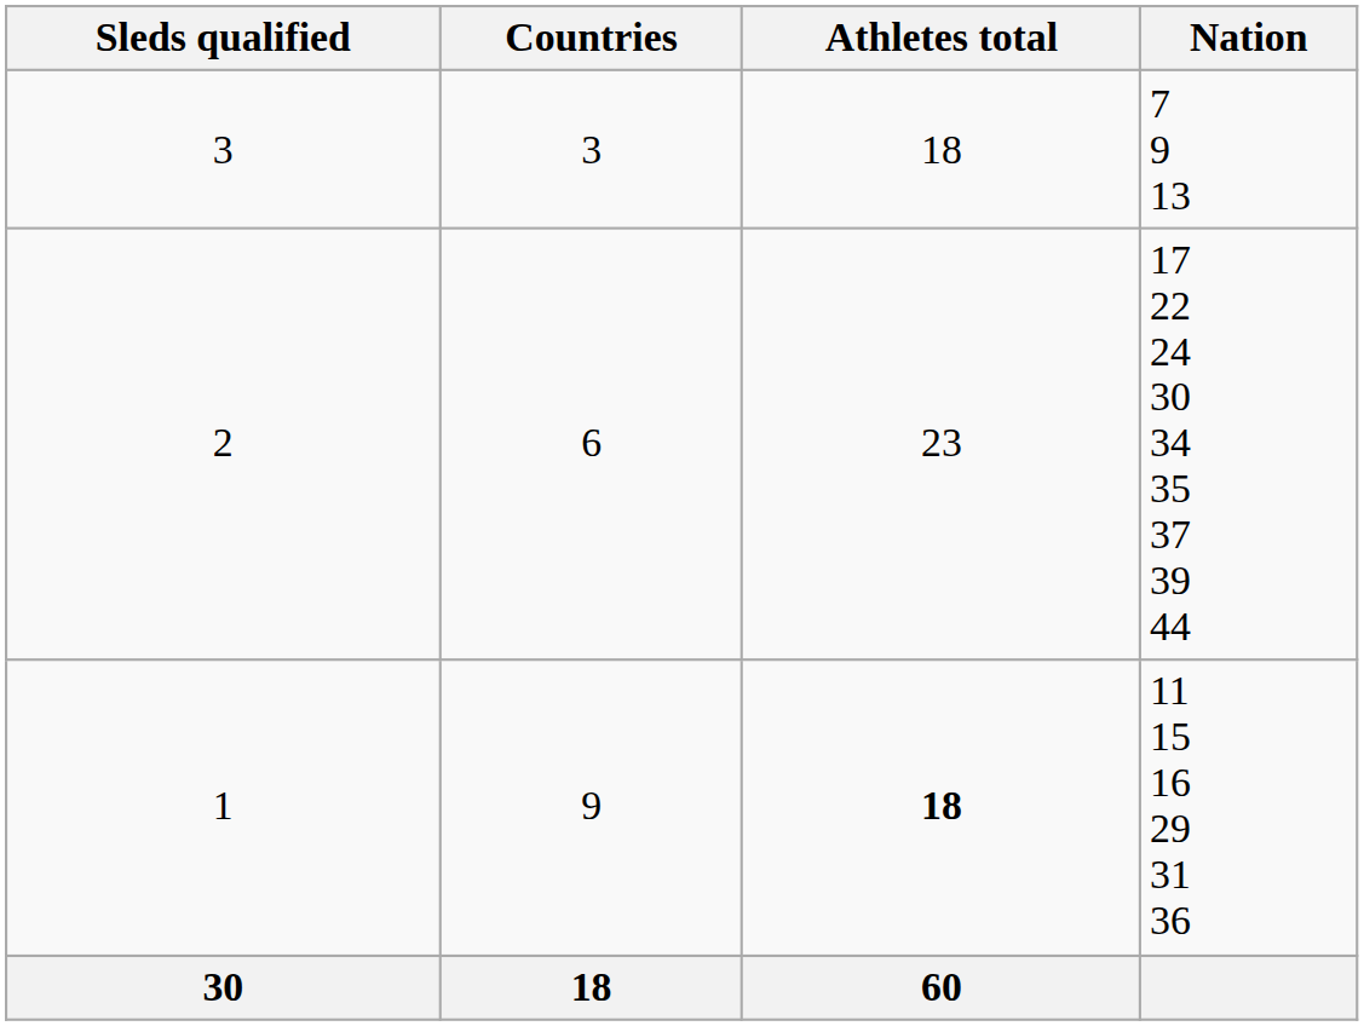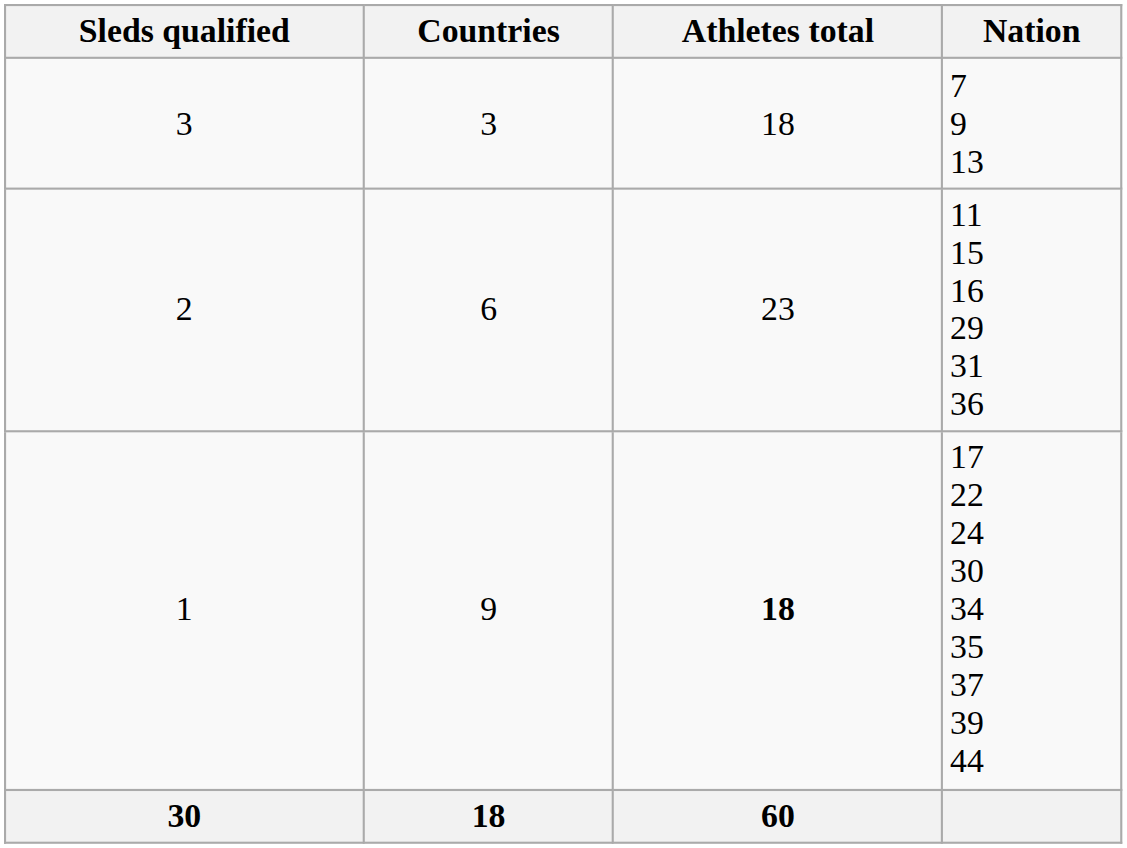2 | Nation: 17 22 24 30 34 35 37 39 44 -> 11 15 16 29 31 36
1 | Nation: 11 15 16 29 31 36 -> 17 22 24 30 34 35 37 39 44
